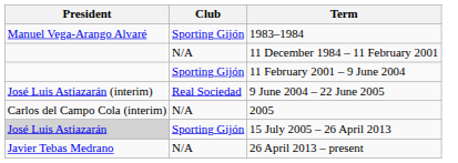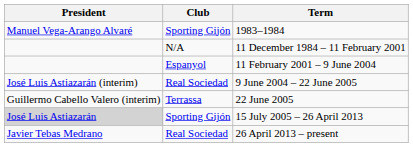11 February 2001 – 9 June 2004 | Club: Sporting Gijón -> Espanyol
+ row: Guillermo Cabello Valero (interim) | Terrassa | 22 June 2005
- row: Carlos del Campo Cola (interim) | N/A | 2005
26 April 2013 – present | Club: N/A -> Real Sociedad
